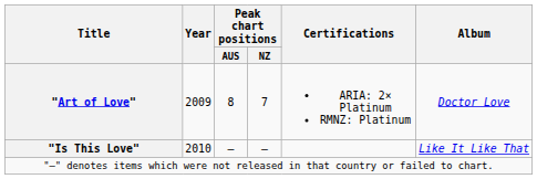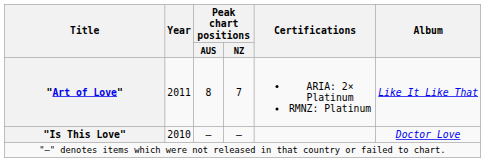"Art of Love" | Year: 2009 -> 2011
"Art of Love" | Album: Doctor Love -> Like It Like That
"Is This Love" | Album: Like It Like That -> Doctor Love
